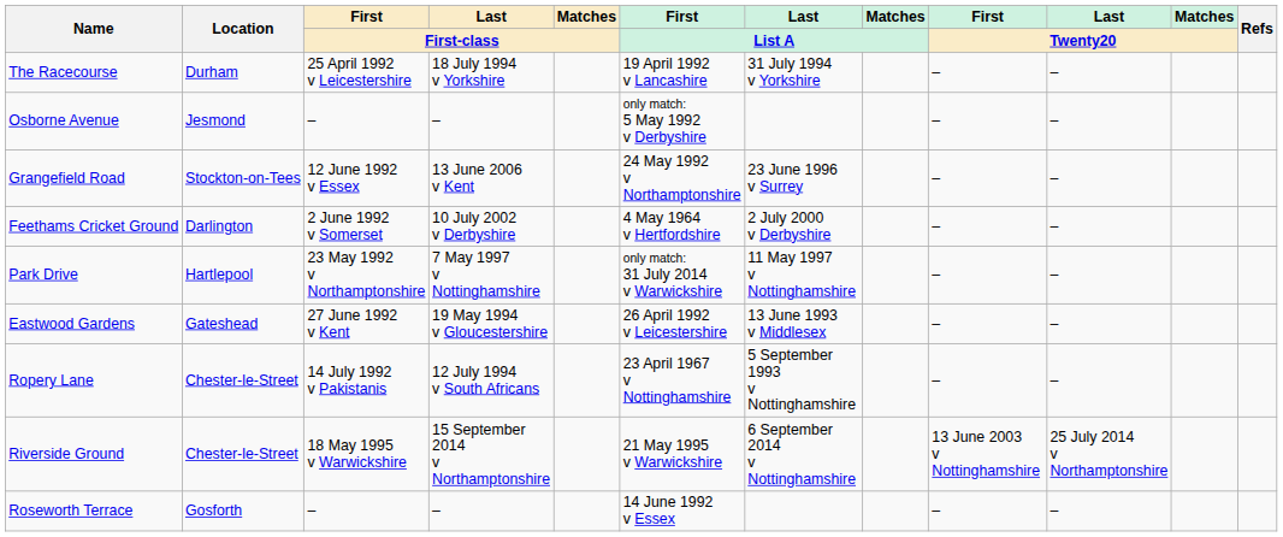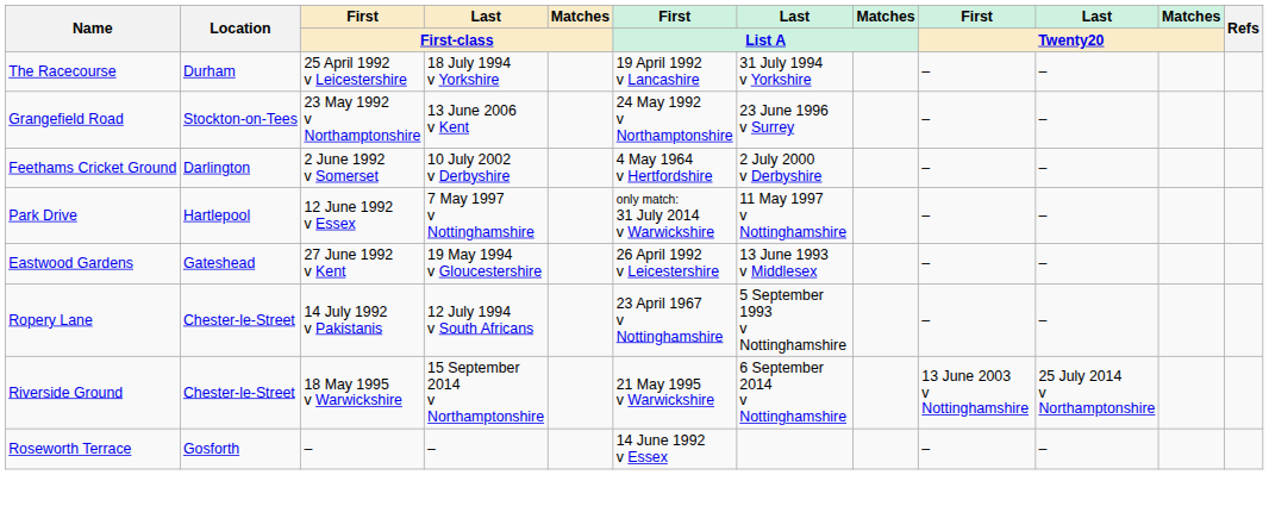- row: Osborne Avenue | Jesmond | – | – | only match: 5 May 1992 v Derbyshire | – | –
Grangefield Road | First / First-class: 12 June 1992 v Essex -> 23 May 1992 v Northamptonshire
Park Drive | First / First-class: 23 May 1992 v Northamptonshire -> 12 June 1992 v Essex
